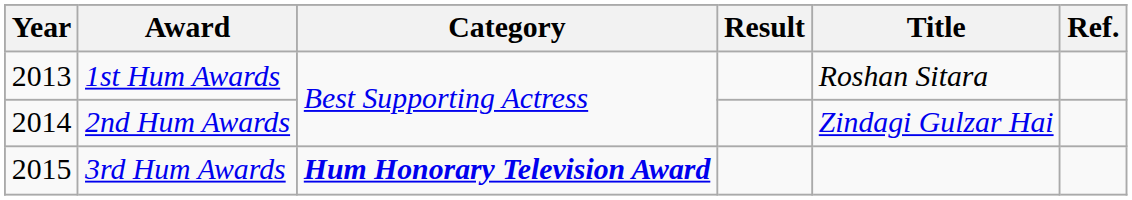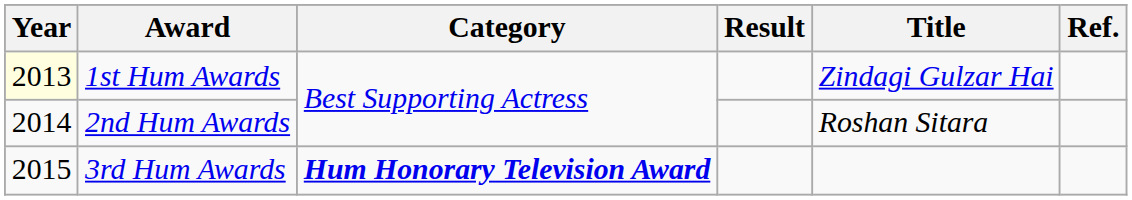1st Hum Awards | Year: no background -> lightyellow background
1st Hum Awards | Title: Roshan Sitara -> Zindagi Gulzar Hai
2nd Hum Awards | Title: Zindagi Gulzar Hai -> Roshan Sitara
